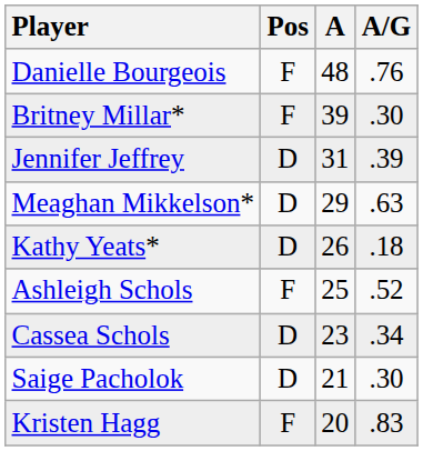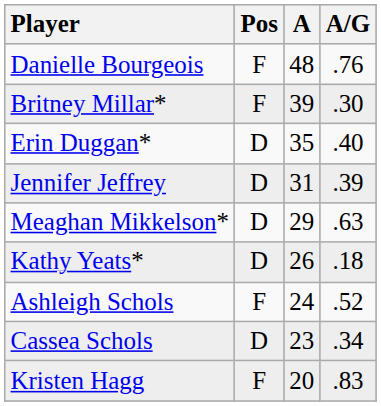+ row: Erin Duggan* | D | 35 | .40
Ashleigh Schols | A: 25 -> 24
- row: Saige Pacholok | D | 21 | .30
